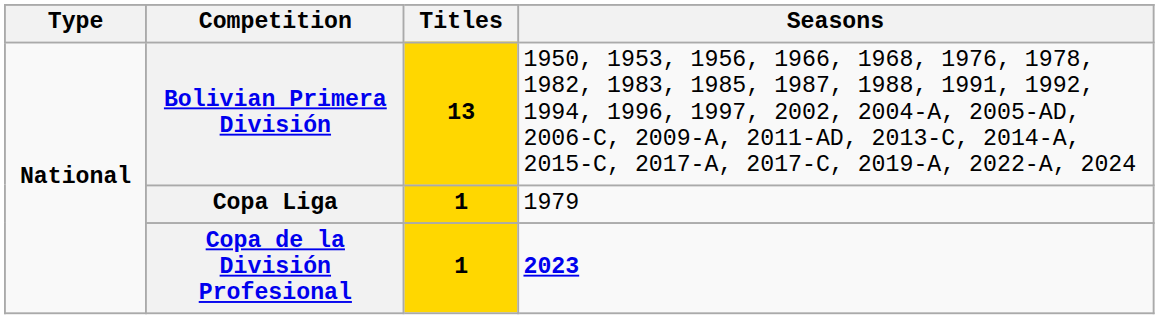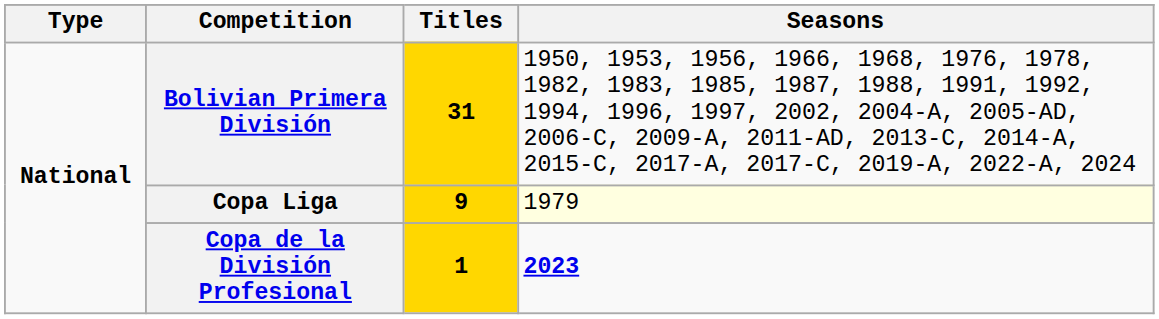Bolivian Primera División | Titles: 13 -> 31
Copa Liga | Titles: 1 -> 9
Copa Liga | Seasons: no background -> lightyellow background
